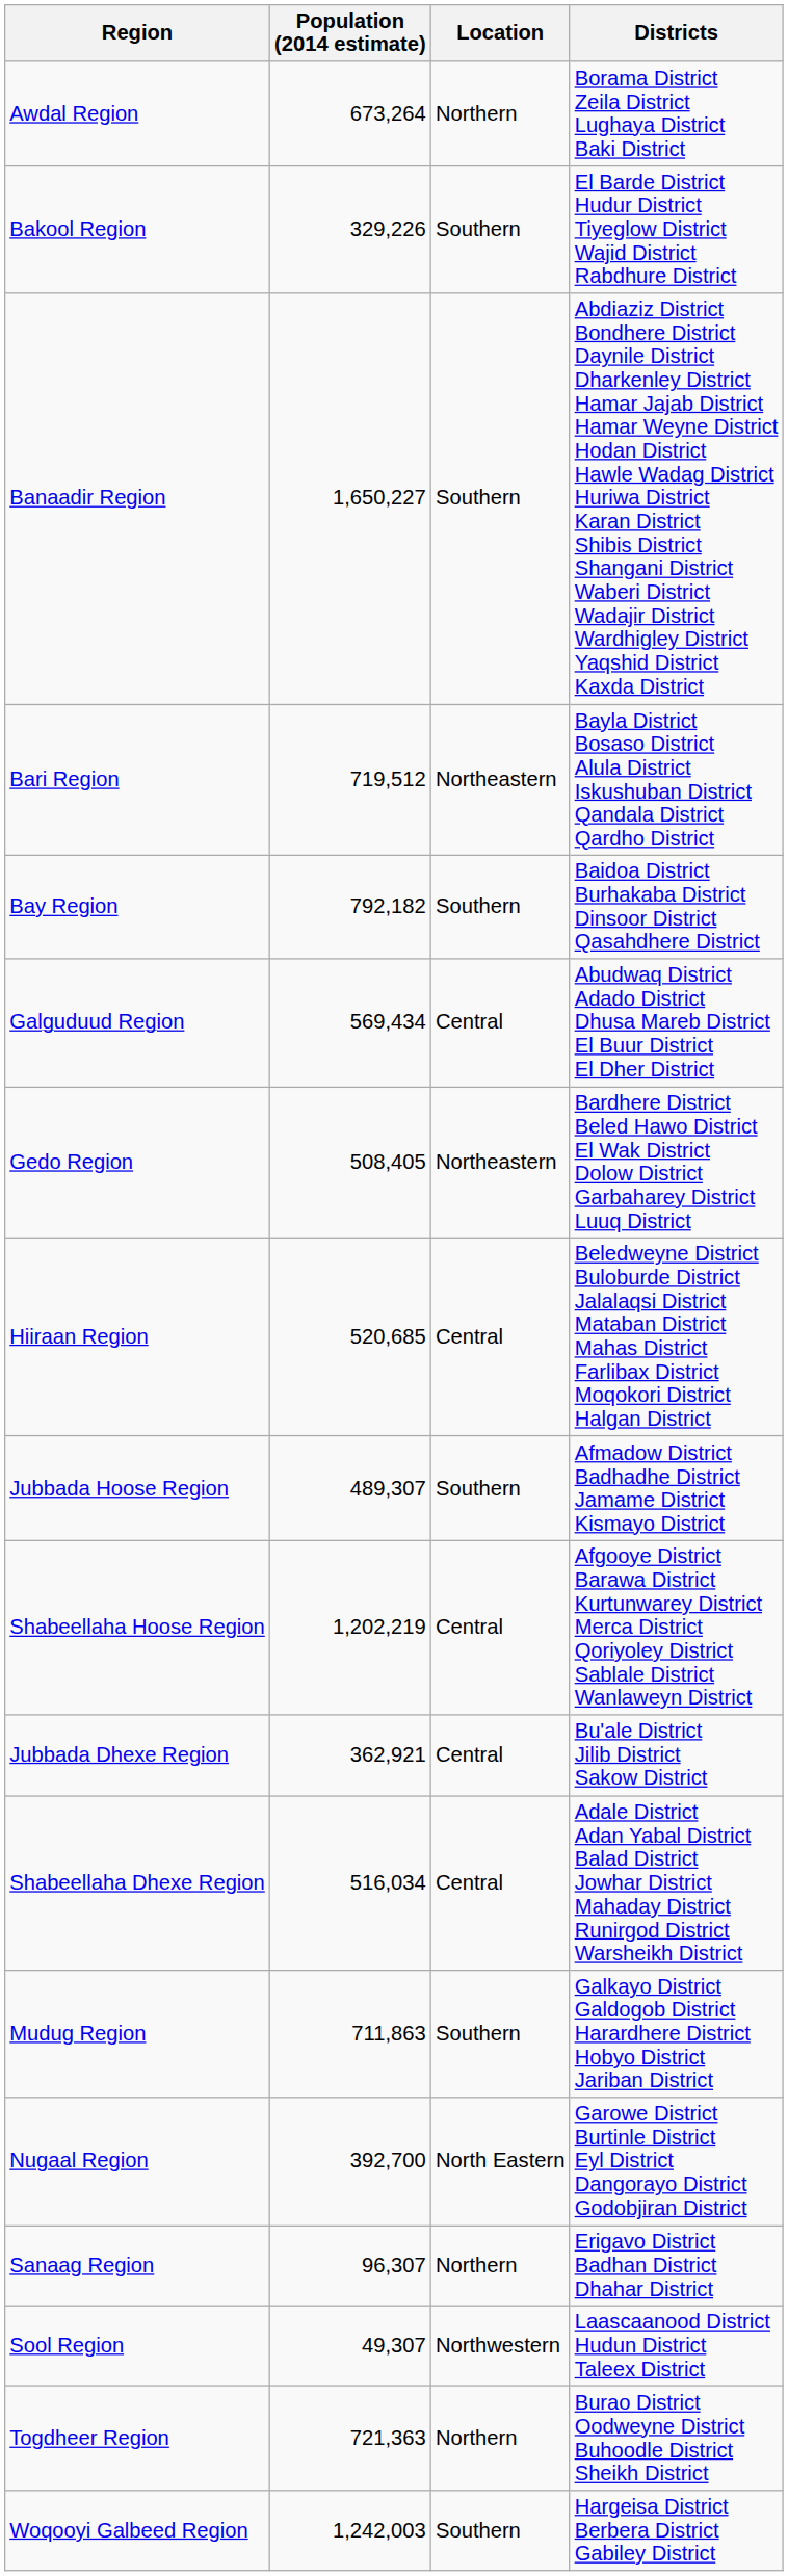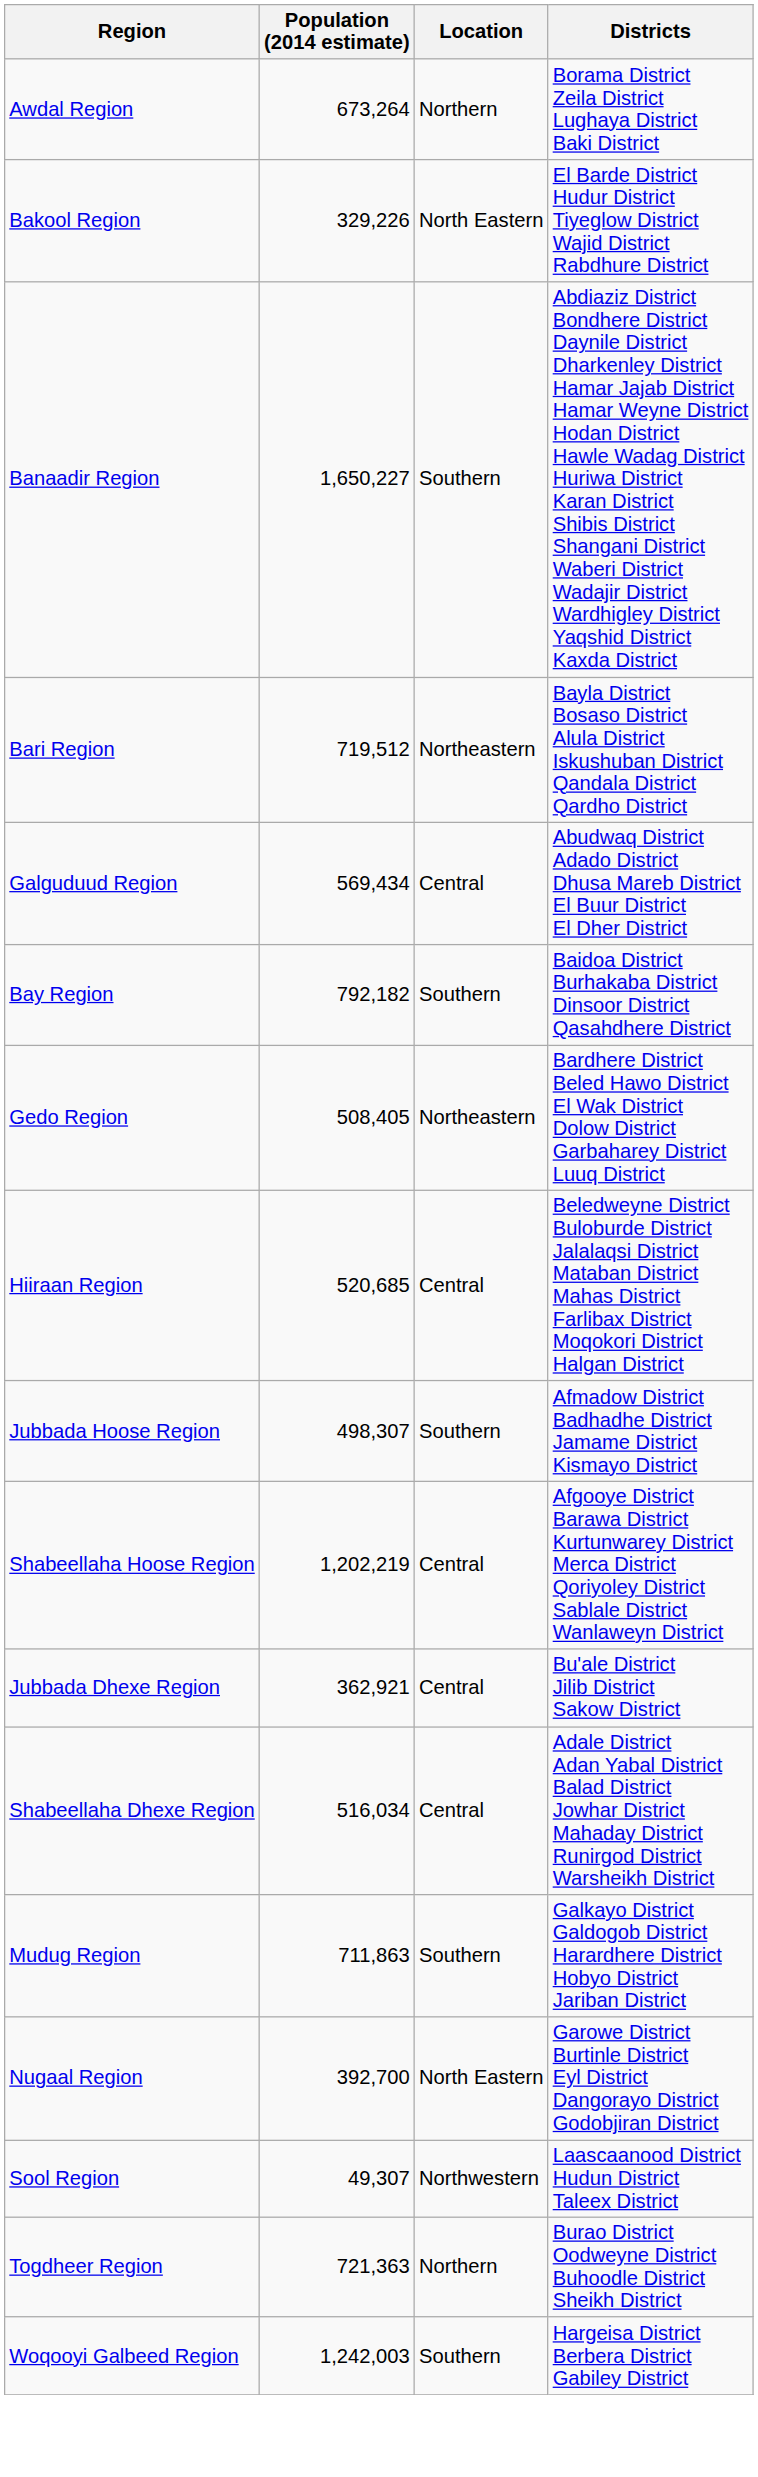Bakool Region | Location: Southern -> North Eastern
rows swapped: Bay Region <-> Galguduud Region
Jubbada Hoose Region | Population (2014 estimate): 489,307 -> 498,307
- row: Sanaag Region | 96,307 | Northern | Erigavo District Badhan District Dhahar District
